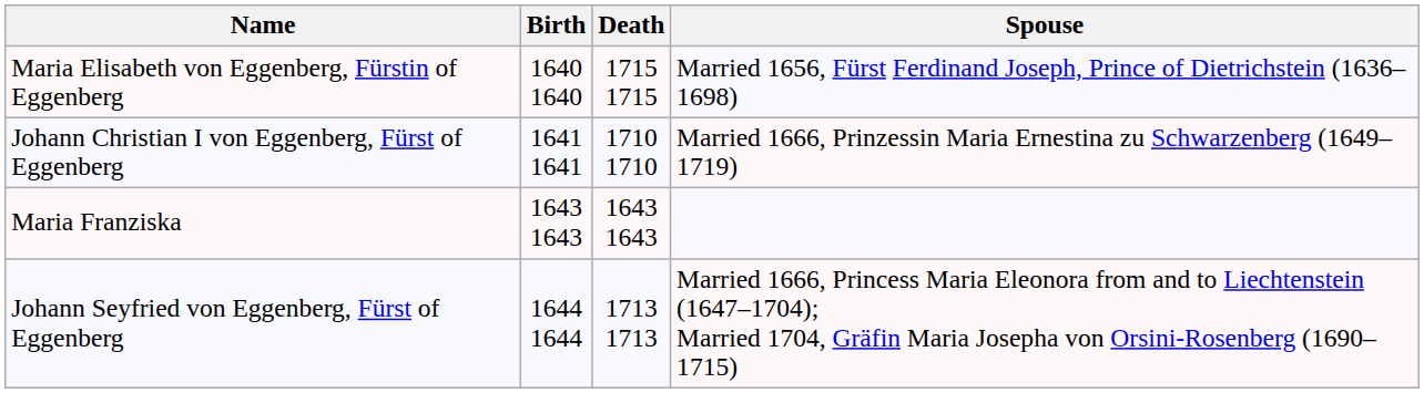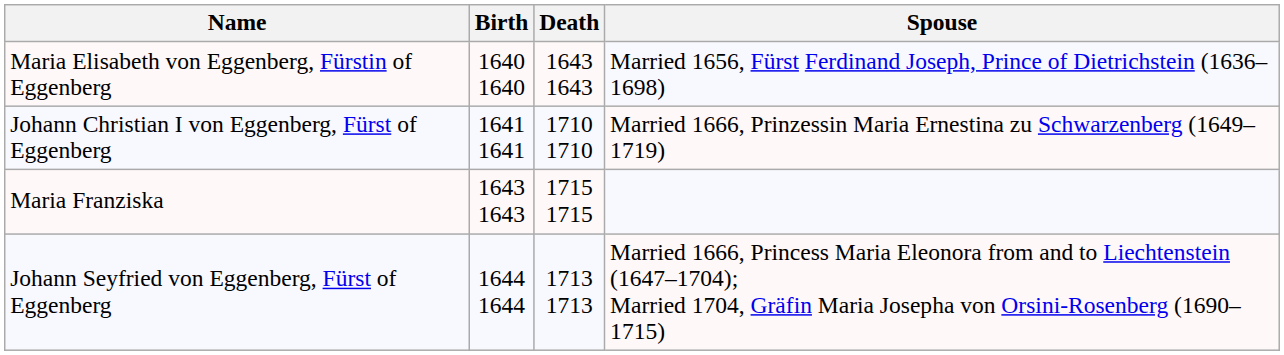Maria Elisabeth von Eggenberg, Fürstin of Eggenberg | Death: 1715 1715 -> 1643 1643
Maria Franziska | Death: 1643 1643 -> 1715 1715
